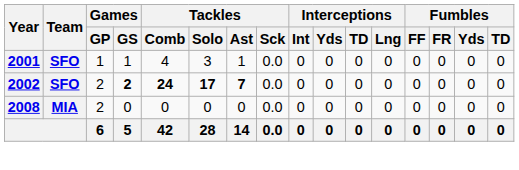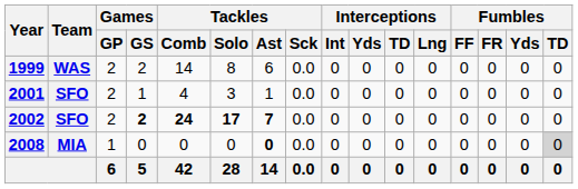+ row: 1999 | WAS | 2 | 2 | 14 | 8 | 6 | 0.0 | 0 | 0 | 0 | 0 | 0 | 0 | 0 | 0
2001 | Games / GP: 1 -> 2
2008 | Games / GP: 2 -> 1
2008 | Tackles / Ast: normal -> bold
2008 | Fumbles / TD: no background -> lightgrey background
